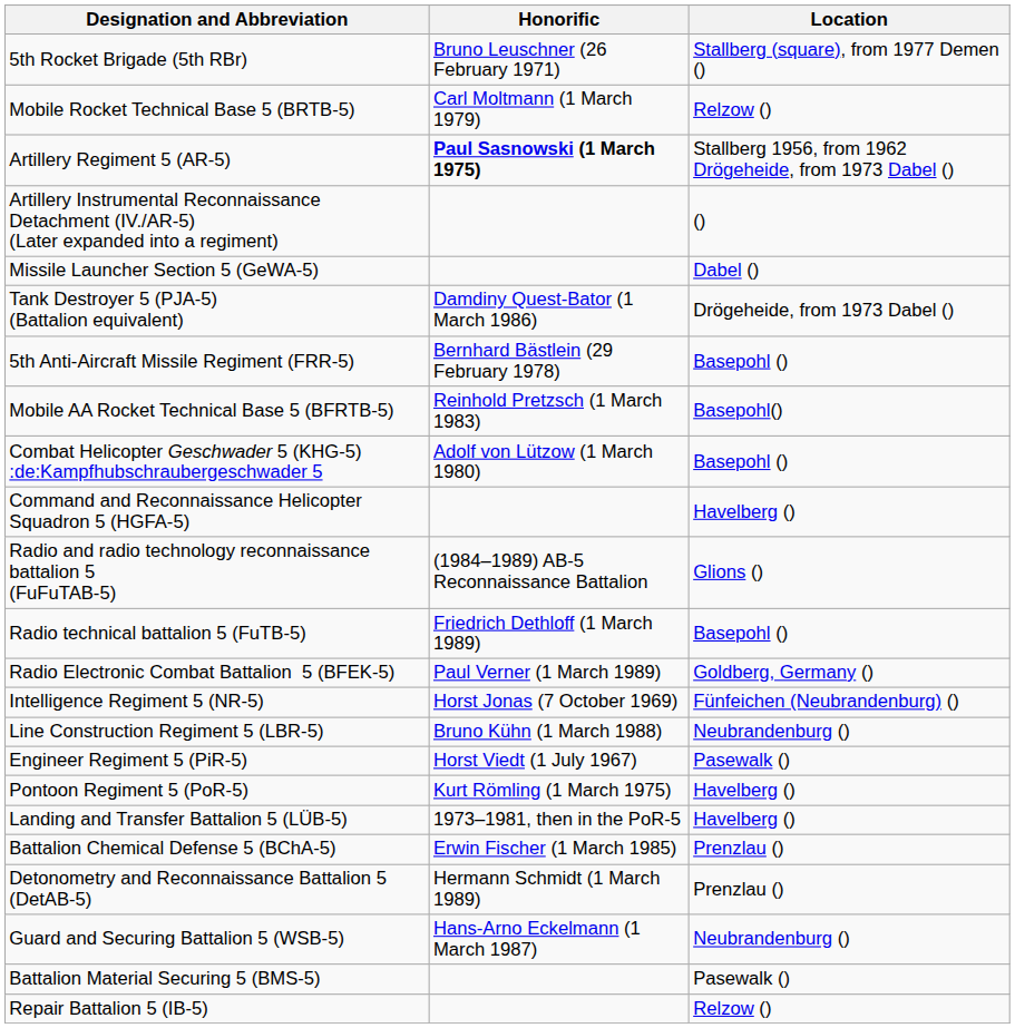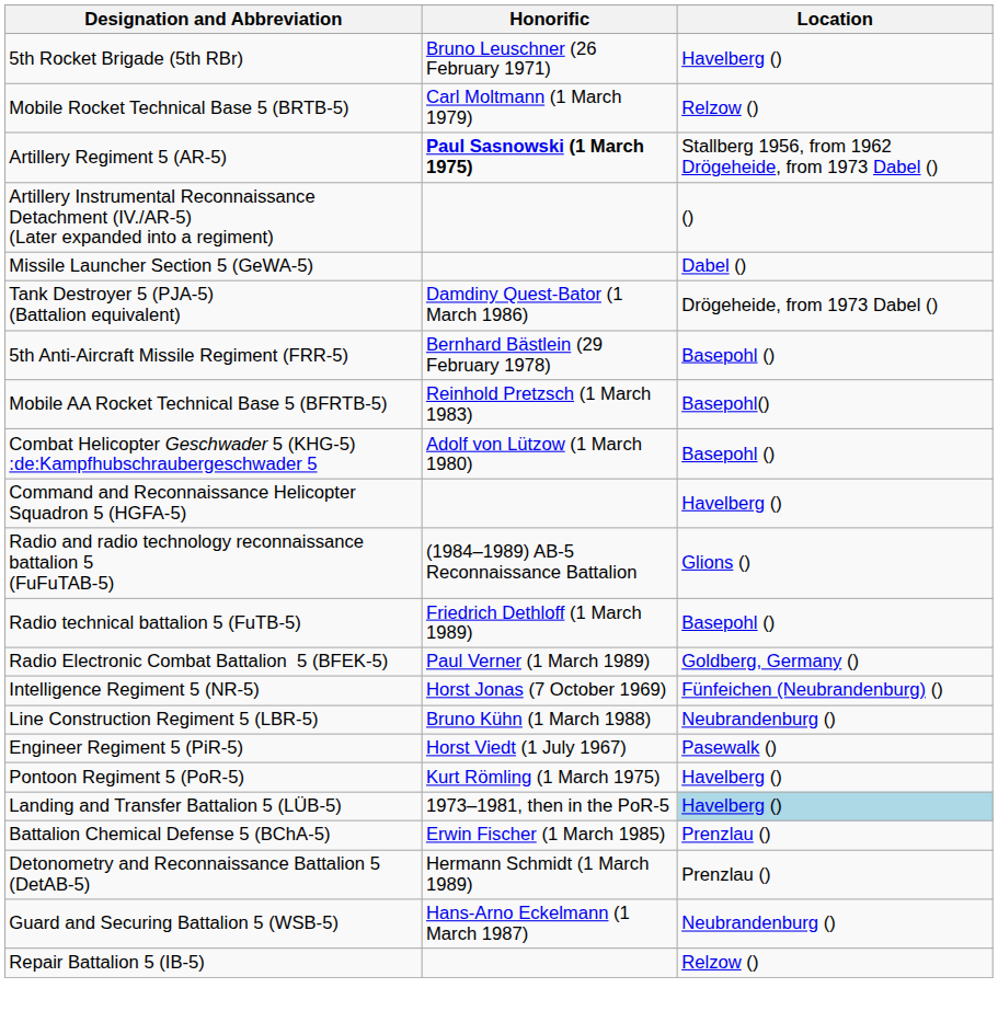5th Rocket Brigade (5th RBr) | Location: Stallberg (square), from 1977 Demen () -> Havelberg ()
Landing and Transfer Battalion 5 (LÜB-5) | Location: no background -> lightblue background
- row: Battalion Material Securing 5 (BMS-5) | Pasewalk ()
